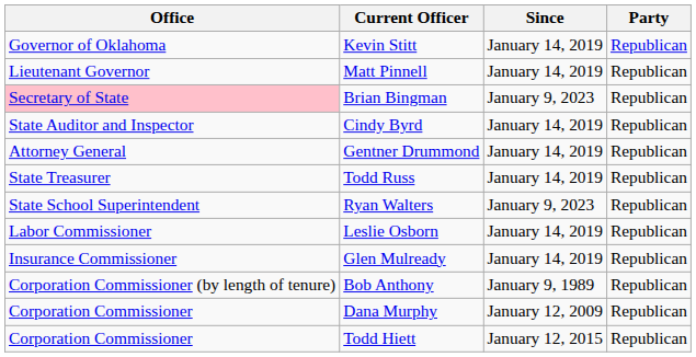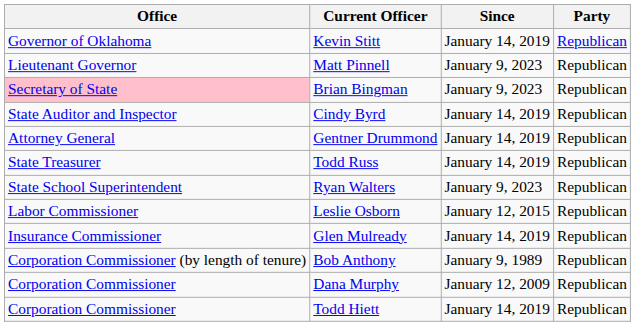Matt Pinnell | Since: January 14, 2019 -> January 9, 2023
Leslie Osborn | Since: January 14, 2019 -> January 12, 2015
Todd Hiett | Since: January 12, 2015 -> January 14, 2019
